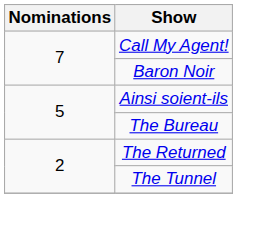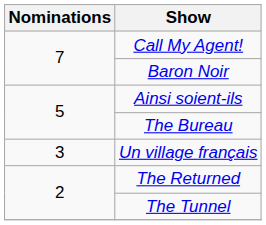+ row: 3 | Un village français
